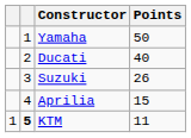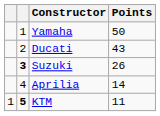Ducati | Points: 40 -> 43
Suzuki | column 2: normal -> bold
Aprilia | Points: 15 -> 14
